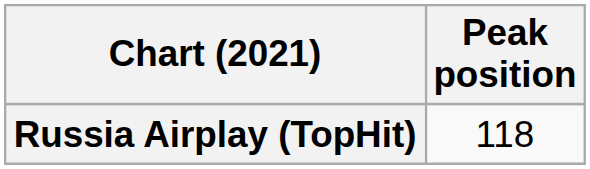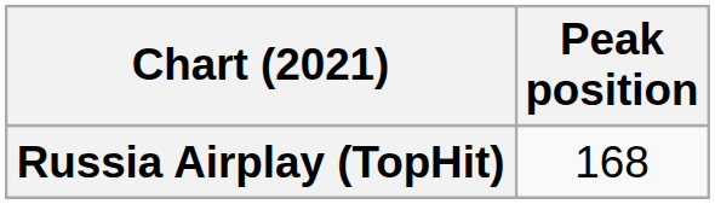Russia Airplay (TopHit) | Peak position: 118 -> 168
